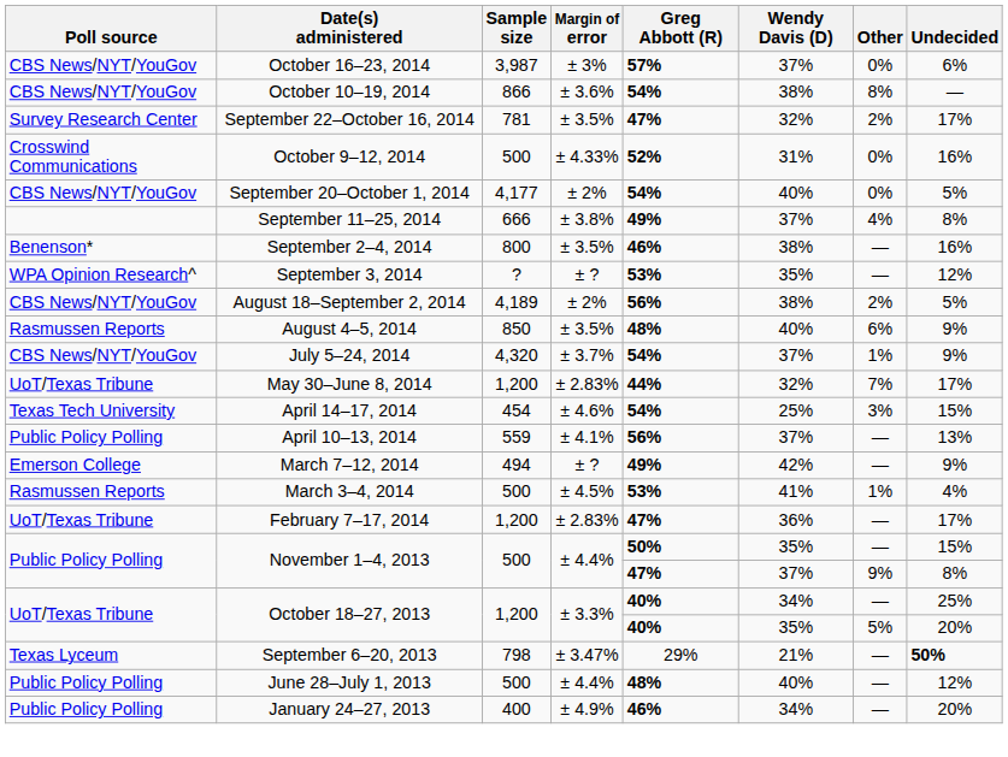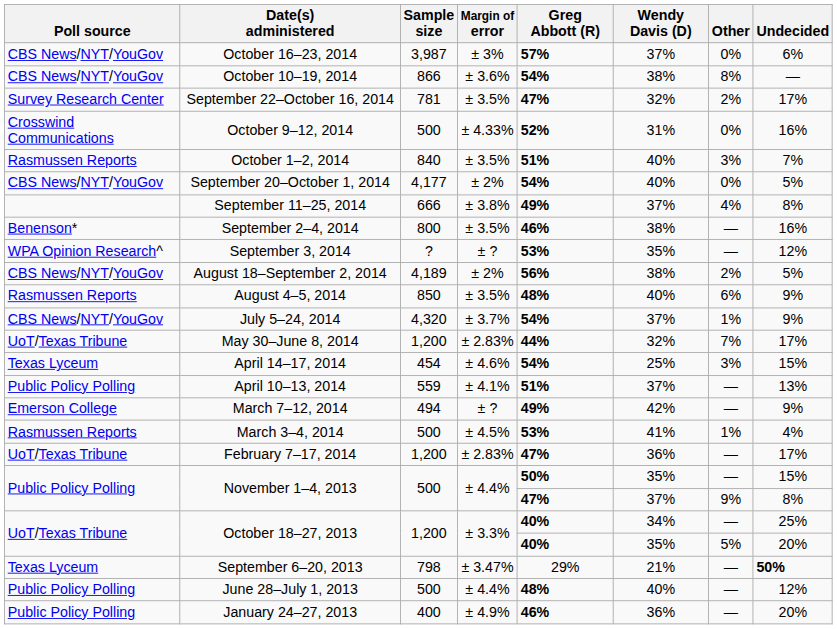+ row: Rasmussen Reports | October 1–2, 2014 | 840 | ± 3.5% | 51% | 40% | 3% | 7%
April 14–17, 2014 | Poll source: Texas Tech University -> Texas Lyceum
April 10–13, 2014 | Greg Abbott (R): 56% -> 51%
January 24–27, 2013 | Wendy Davis (D): 34% -> 36%
